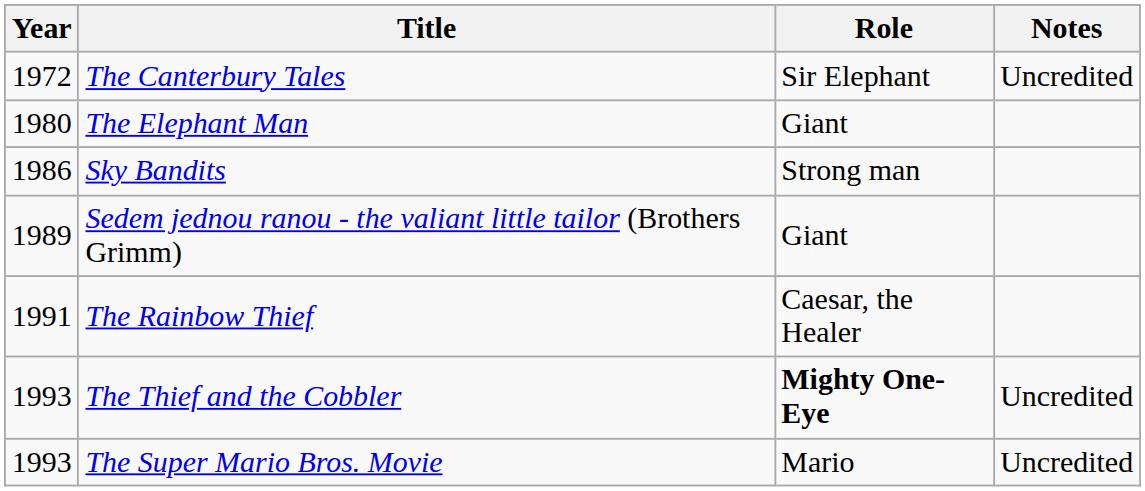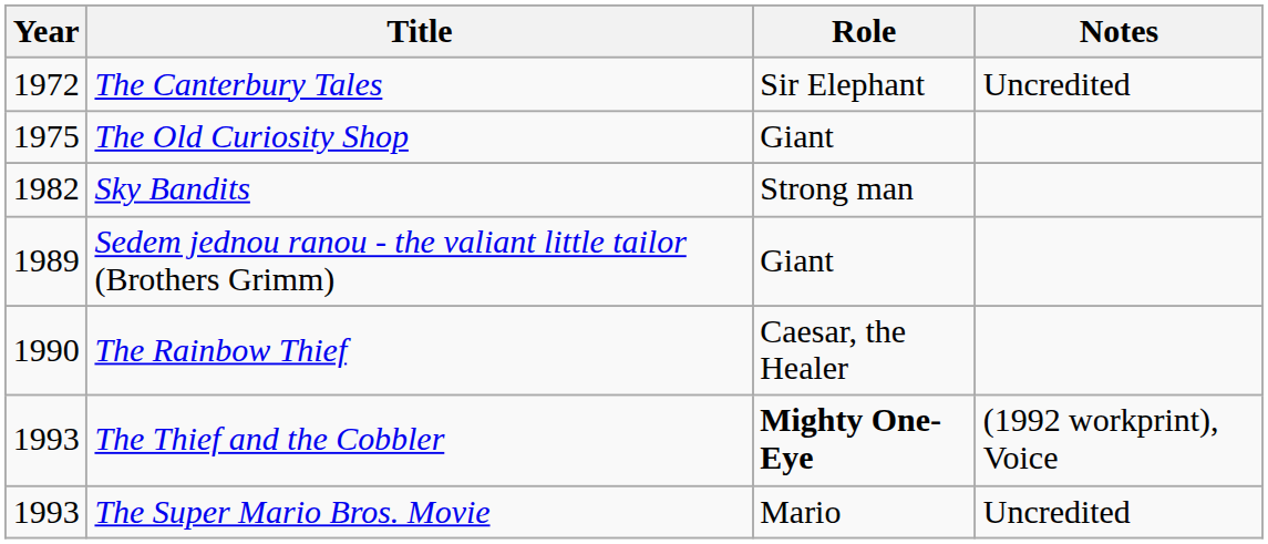+ row: 1975 | The Old Curiosity Shop | Giant
- row: 1980 | The Elephant Man | Giant
Sky Bandits | Year: 1986 -> 1982
The Rainbow Thief | Year: 1991 -> 1990
The Thief and the Cobbler | Notes: Uncredited -> (1992 workprint), Voice
